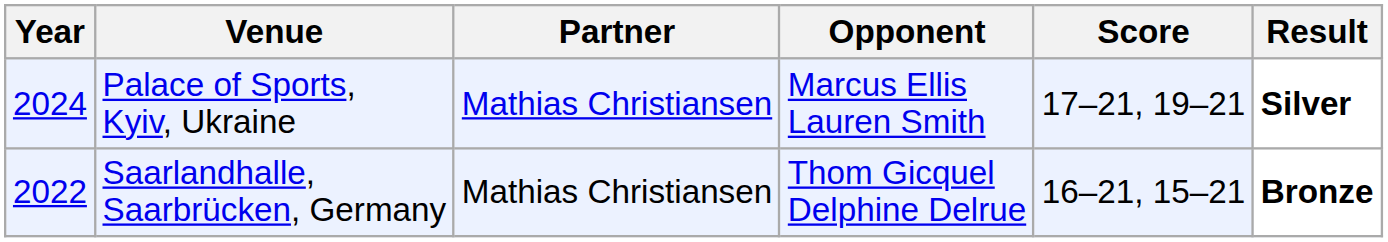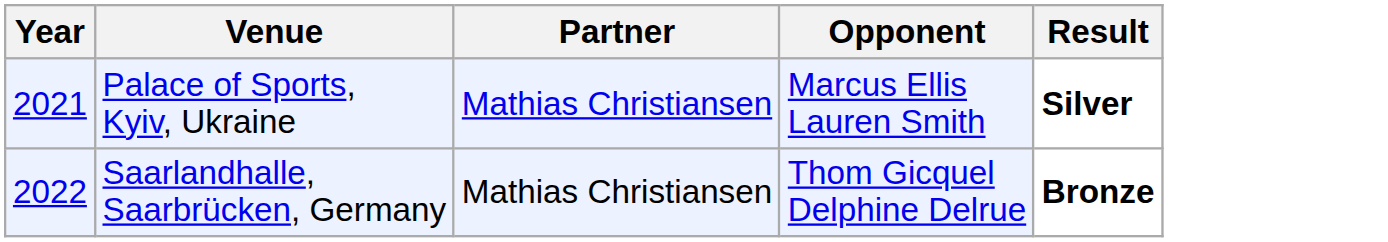- column: Score | 17–21, 19–21 | 16–21, 15–21
Palace of Sports, Kyiv, Ukraine | Year: 2024 -> 2021
